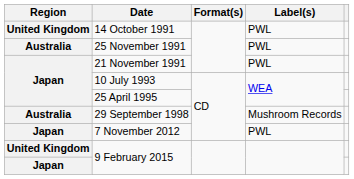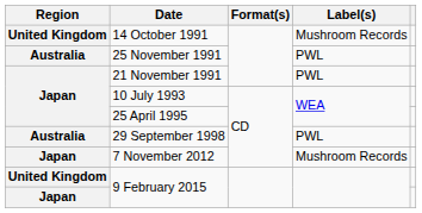14 October 1991 | Label(s): PWL -> Mushroom Records
29 September 1998 | Label(s): Mushroom Records -> PWL
7 November 2012 | Label(s): PWL -> Mushroom Records
